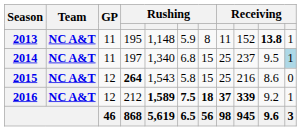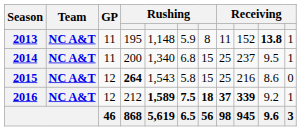2014 | column 4: 197 -> 200
2014 | column 11: lightblue background -> no background
